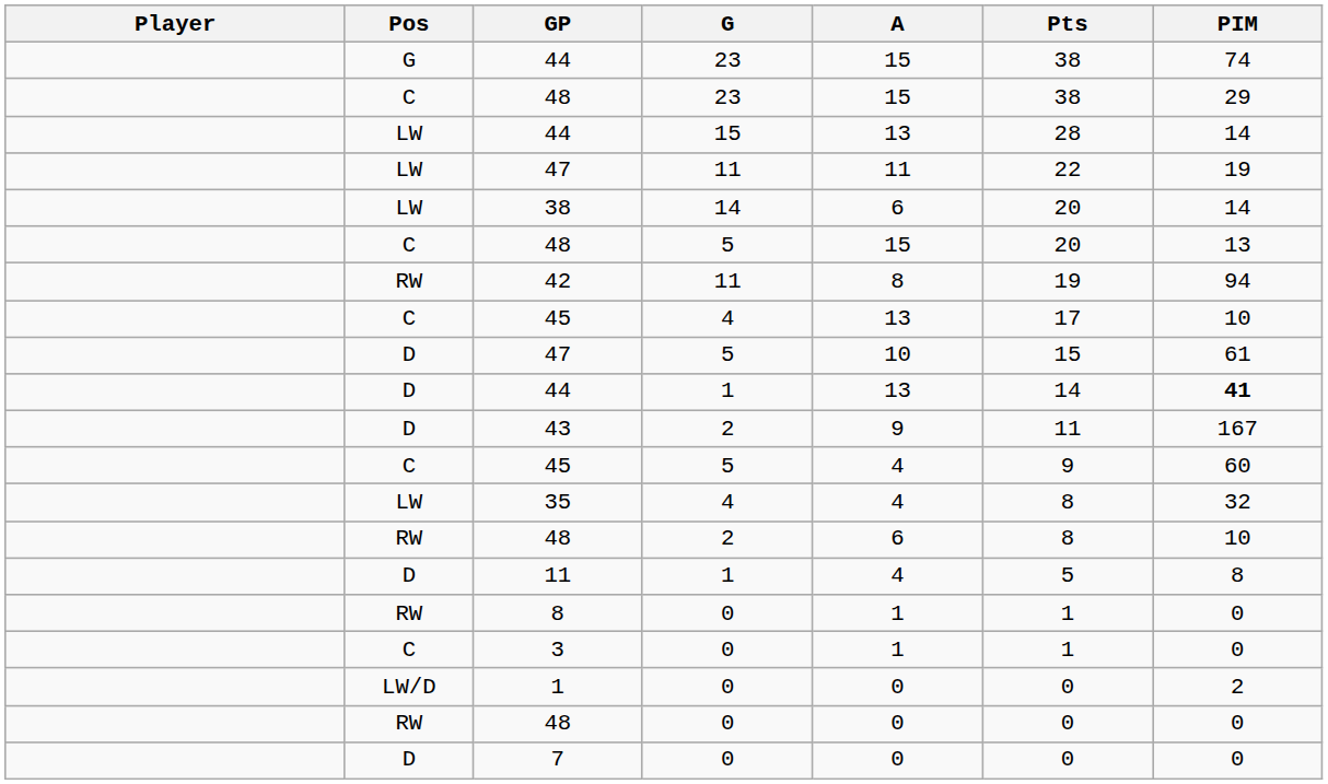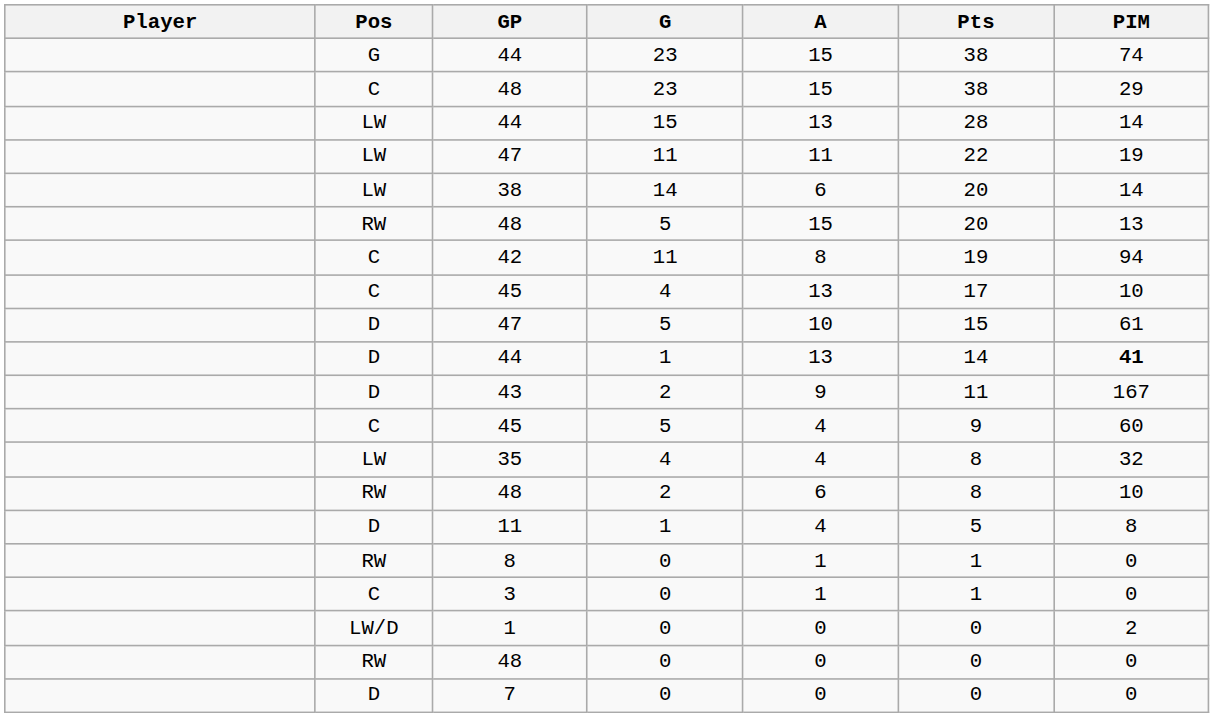48 / 5 | Pos: C -> RW
42 | Pos: RW -> C
